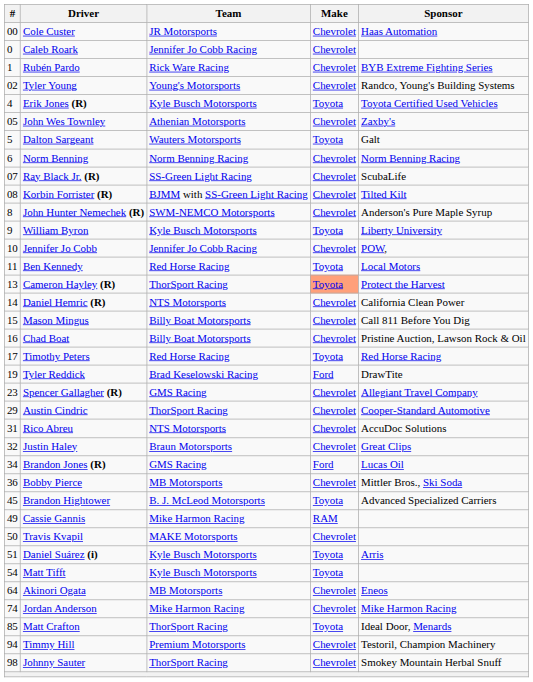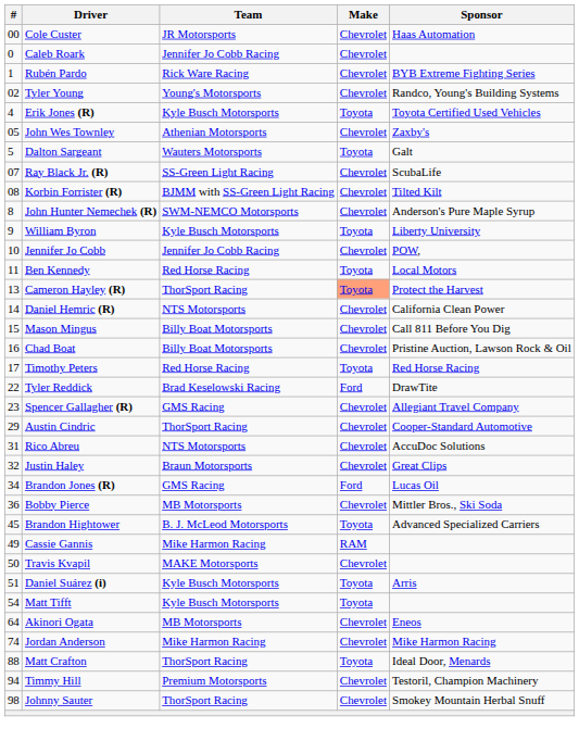- row: 6 | Norm Benning | Norm Benning Racing | Chevrolet | Norm Benning Racing
Tyler Reddick | #: 19 -> 22
Matt Crafton | #: 85 -> 88
